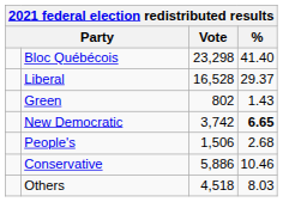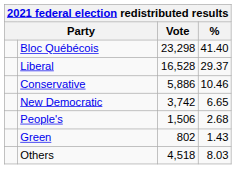rows swapped: Conservative <-> Green
New Democratic | %: bold -> normal
